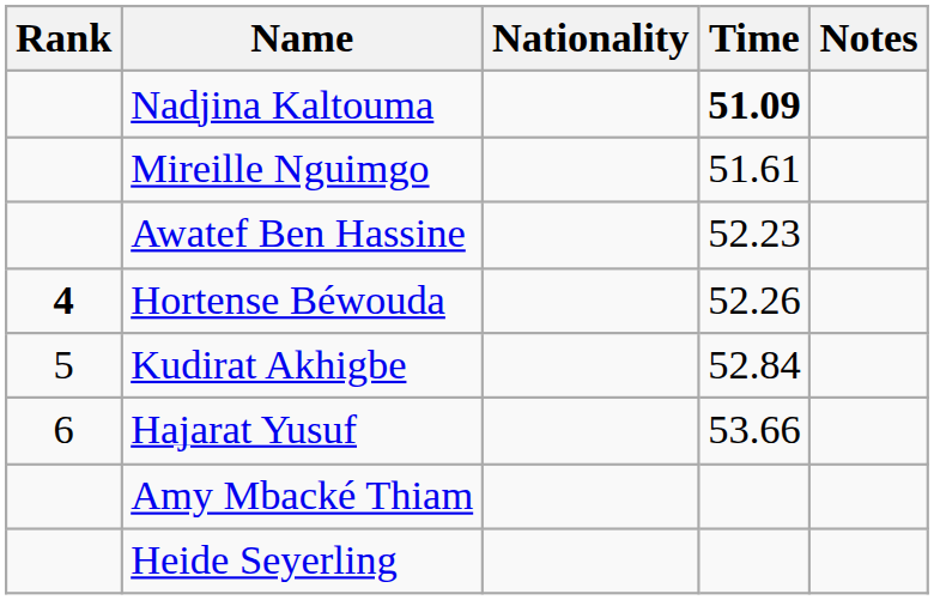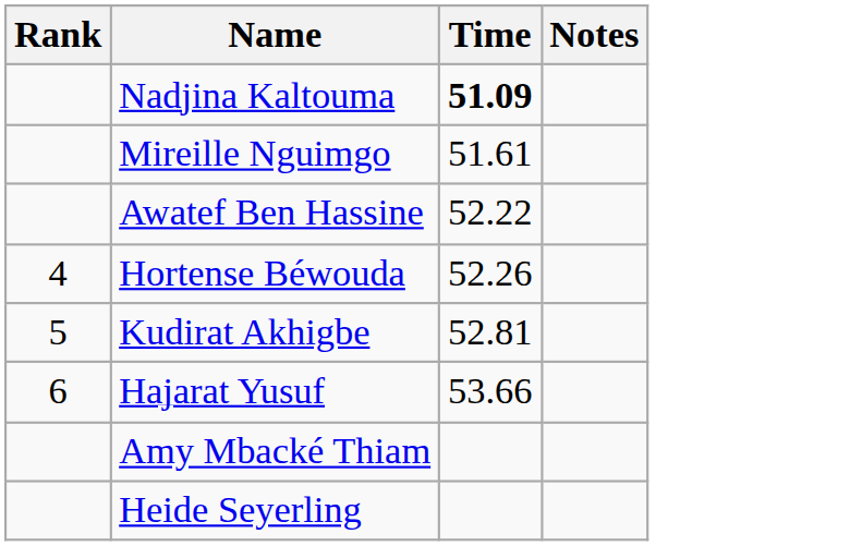- column: Nationality
Awatef Ben Hassine | Time: 52.23 -> 52.22
Hortense Béwouda | Rank: bold -> normal
Kudirat Akhigbe | Time: 52.84 -> 52.81
